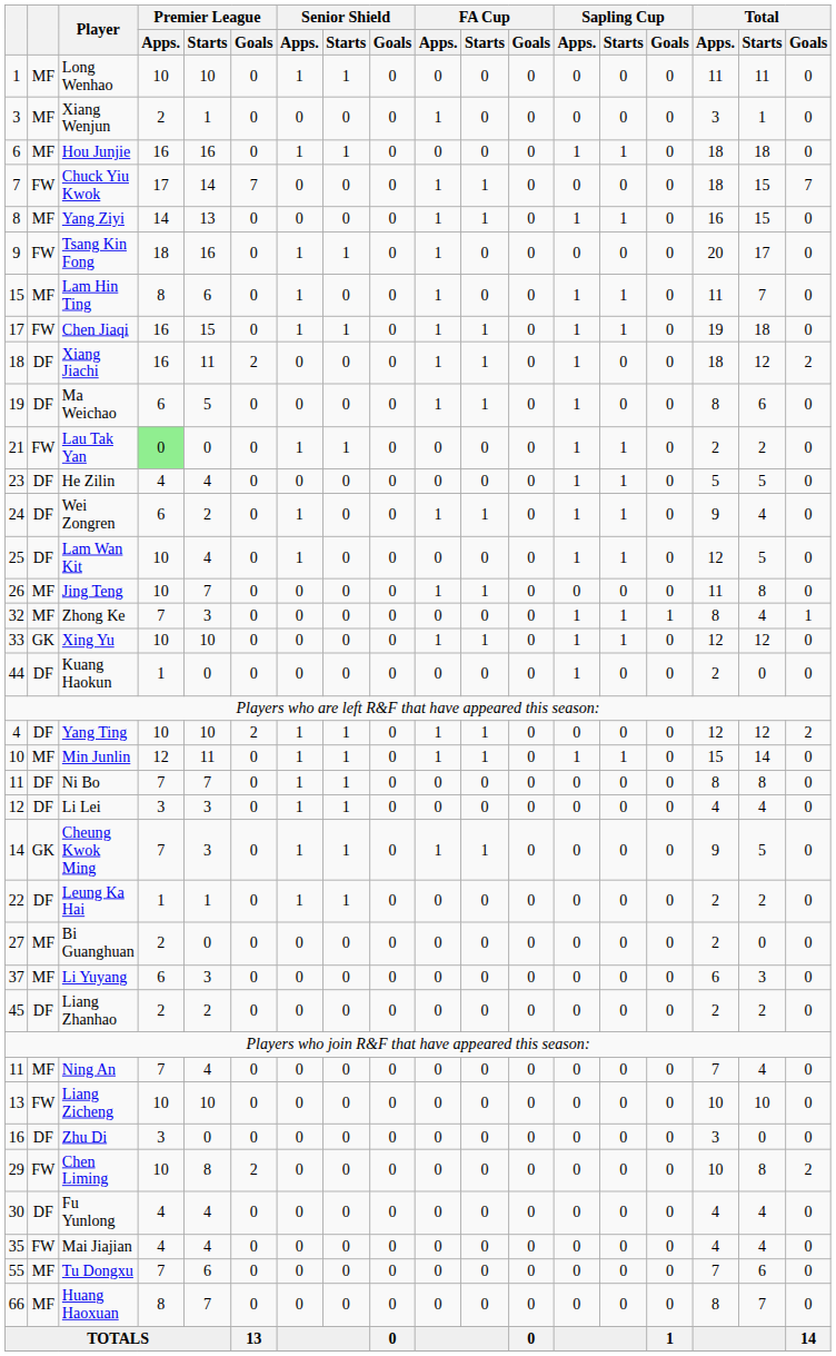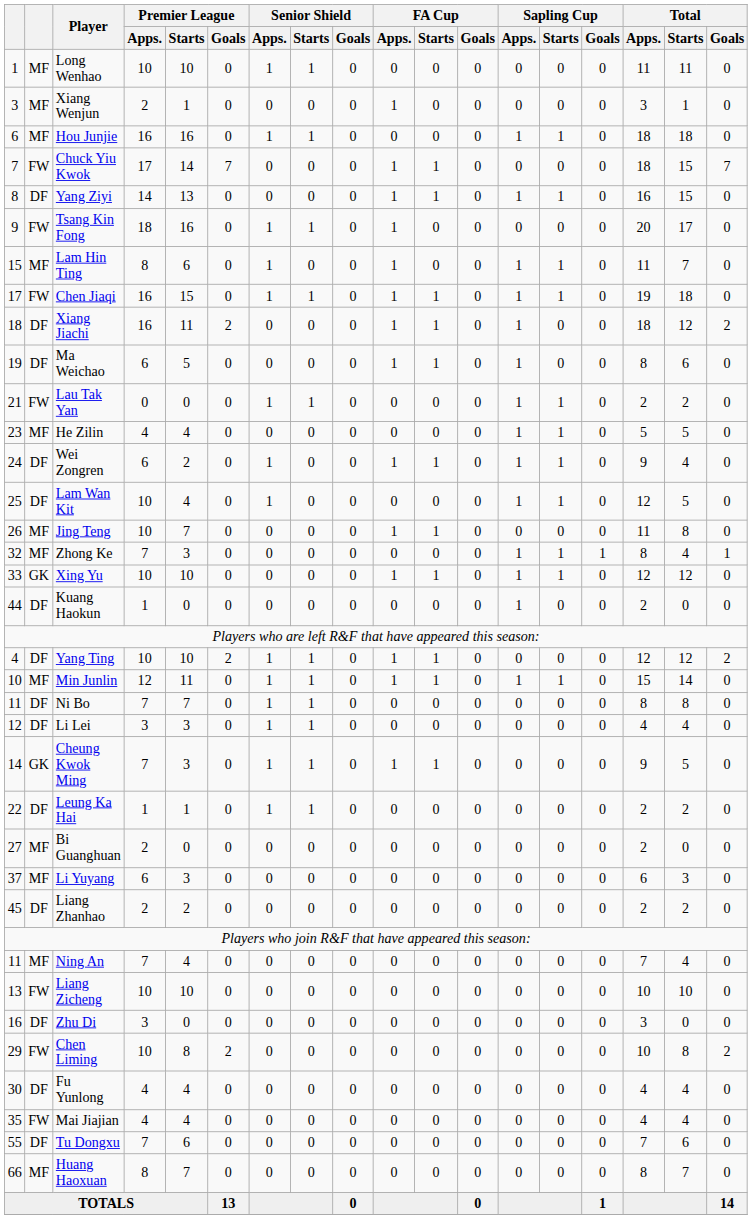Yang Ziyi | column 2: MF -> DF
Lau Tak Yan | Premier League / Apps.: lightgreen background -> no background
He Zilin | column 2: DF -> MF
Tu Dongxu | column 2: MF -> DF
